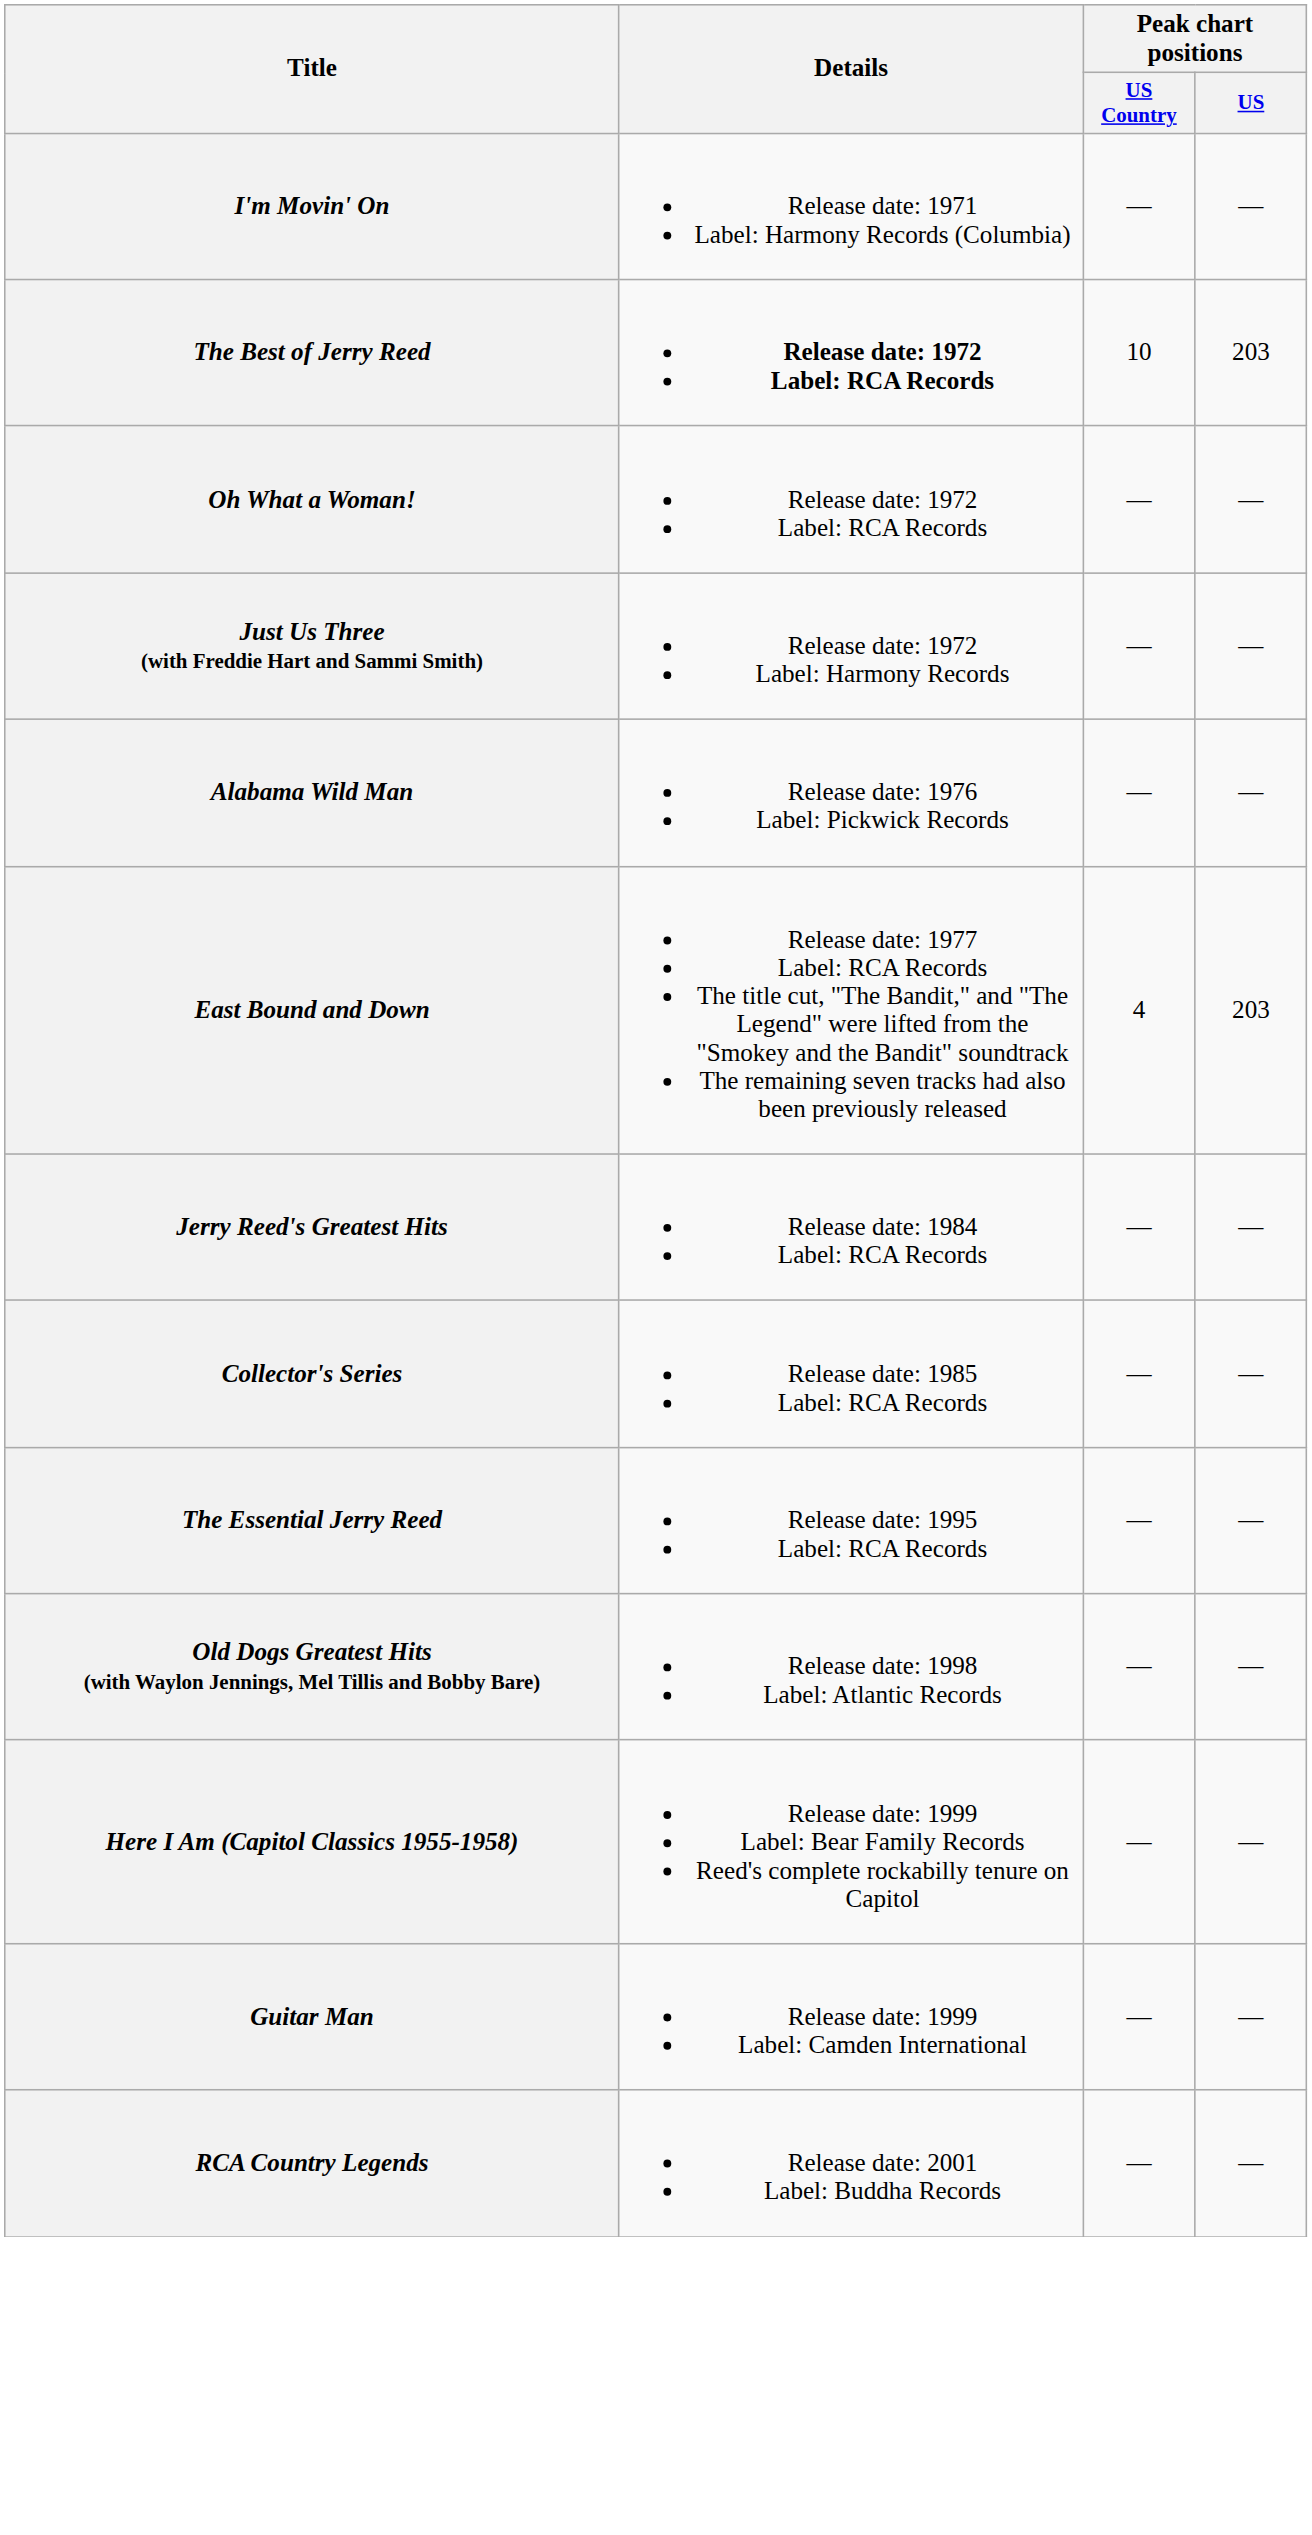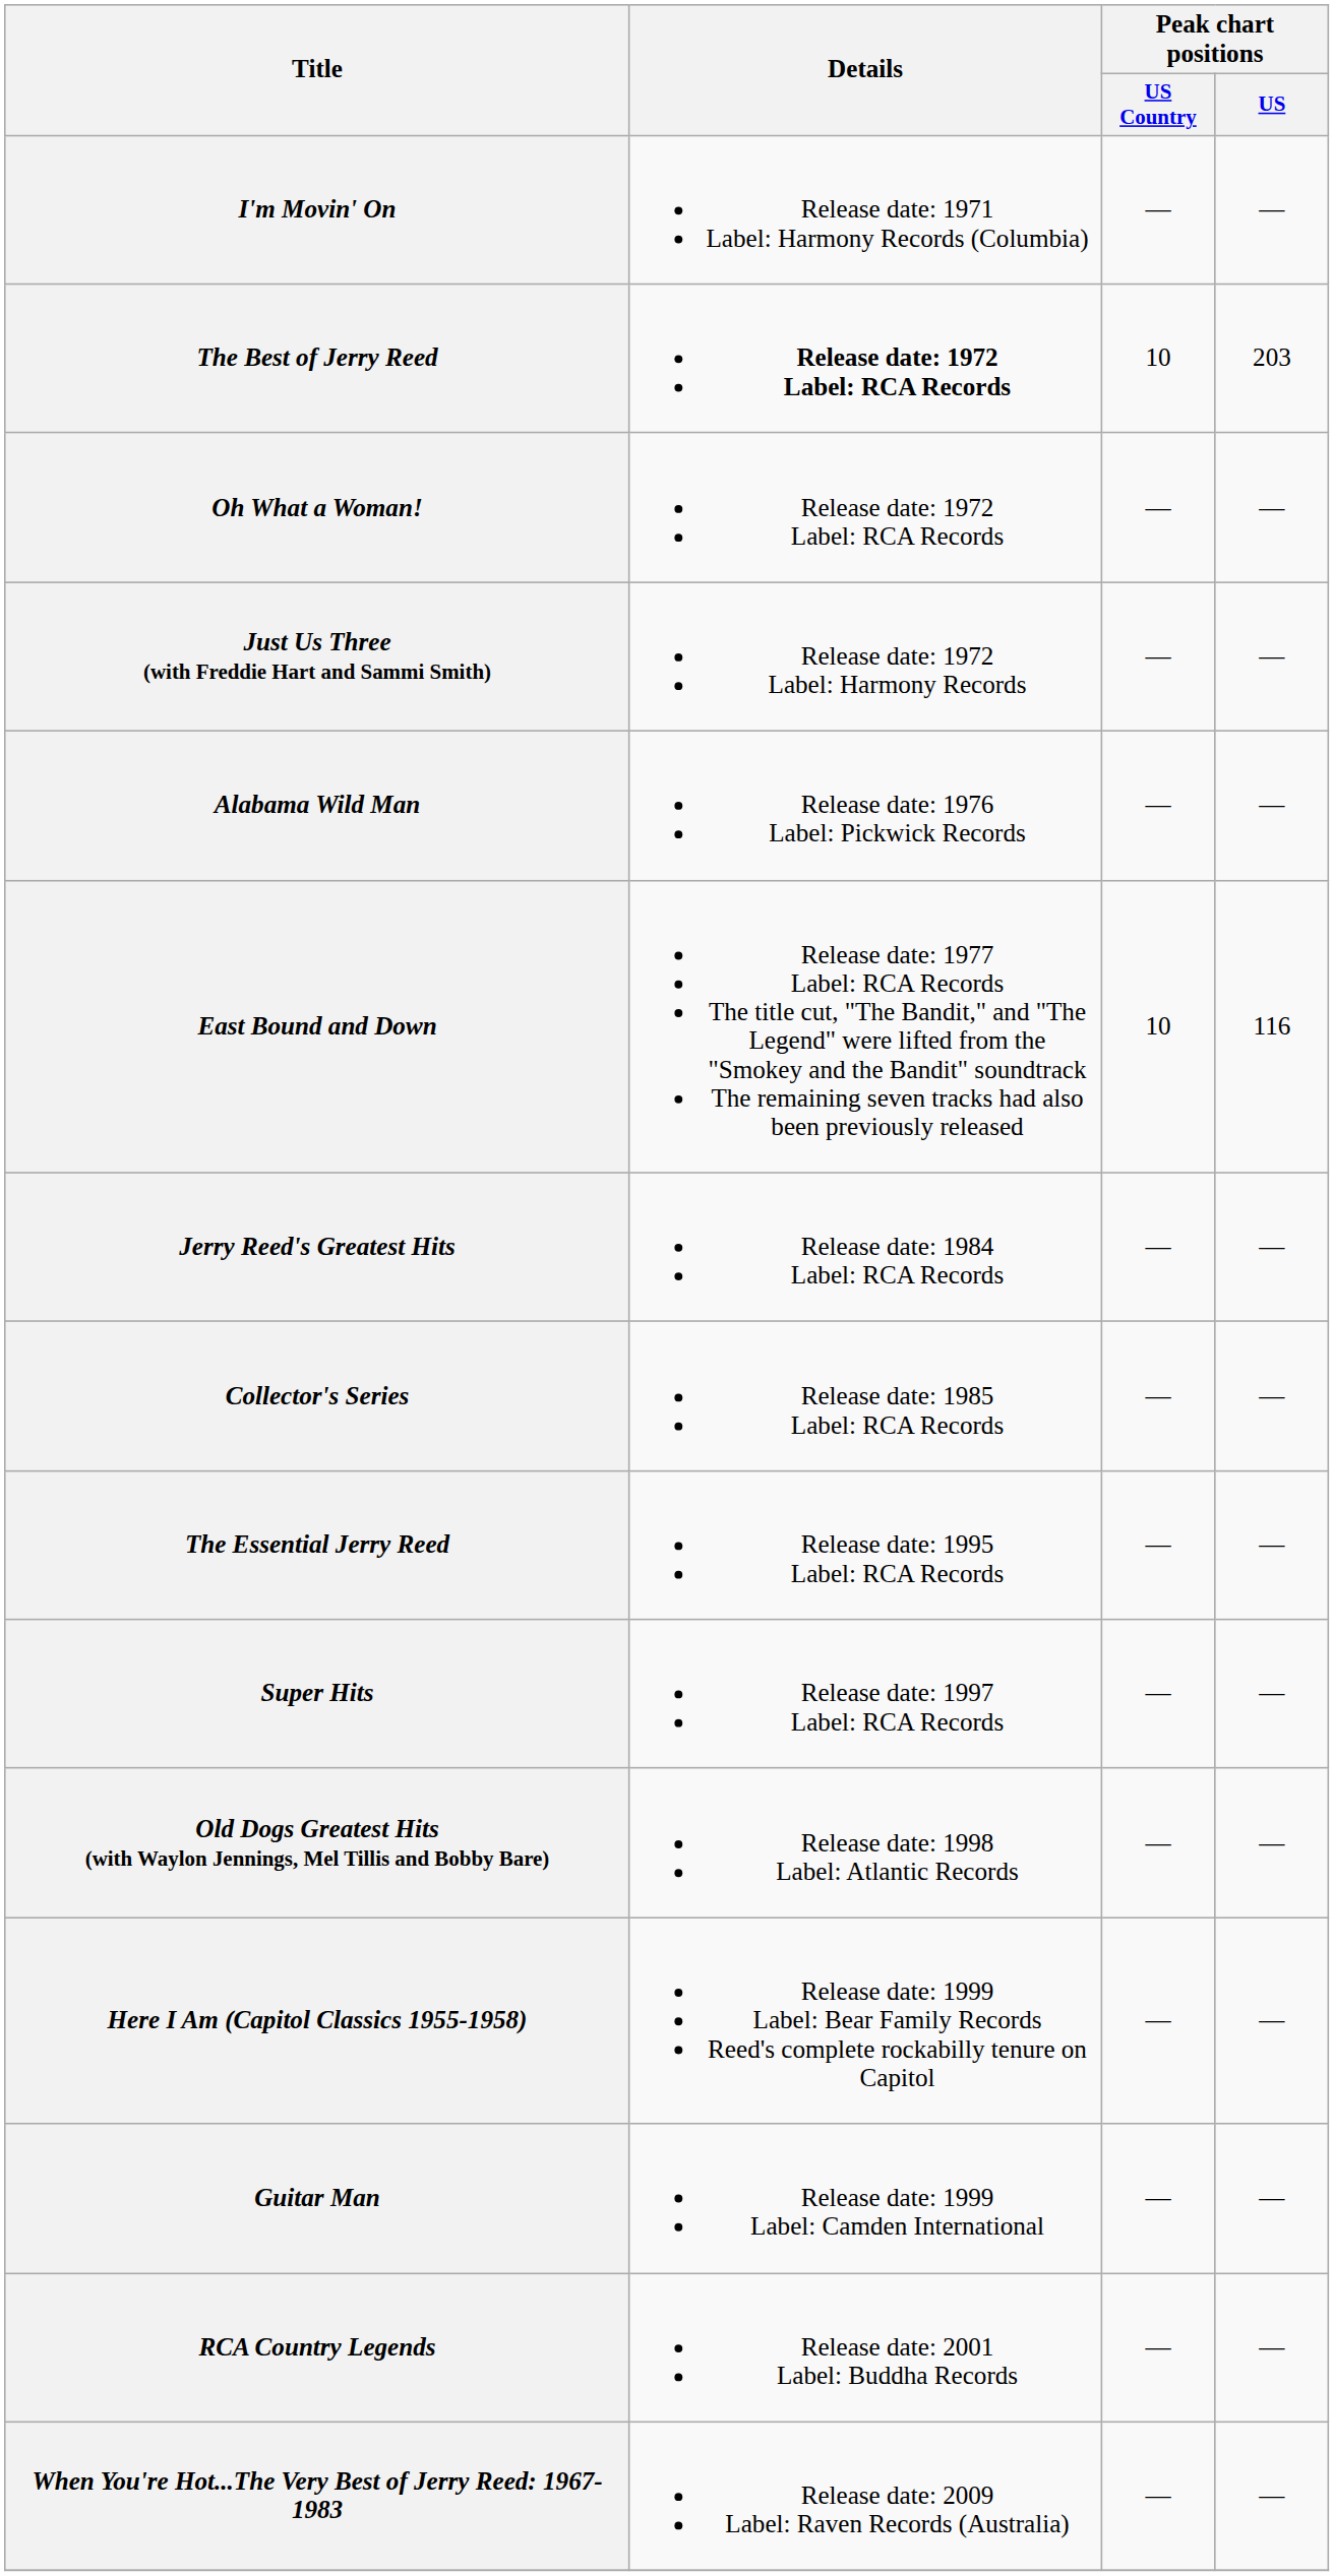East Bound and Down | Peak chart positions / US Country: 4 -> 10
East Bound and Down | Peak chart positions / US: 203 -> 116
+ row: Super Hits | Release date: 1997 Label: RCA Records | — | —
+ row: When You're Hot...The Very Best of Jerry Reed: 1967-1983 | Release date: 2009 Label: Raven Records (Australia) | — | —
